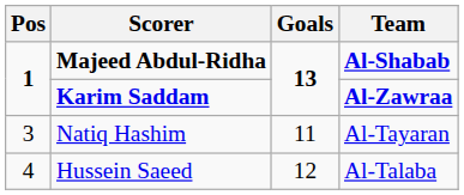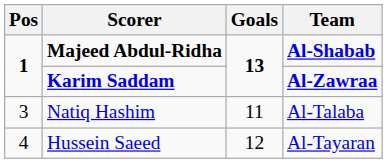Natiq Hashim | Team: Al-Tayaran -> Al-Talaba
Hussein Saeed | Team: Al-Talaba -> Al-Tayaran
